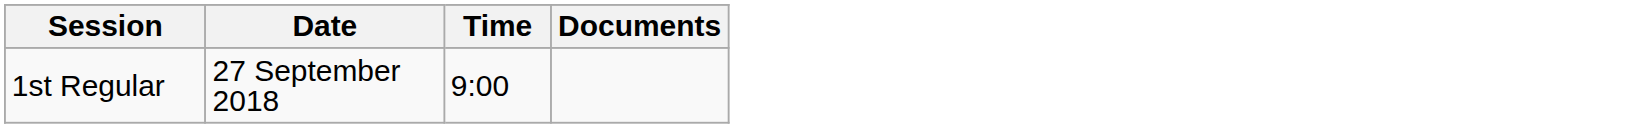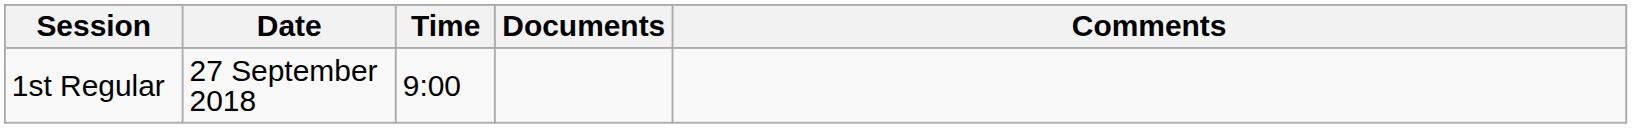+ column: Comments
